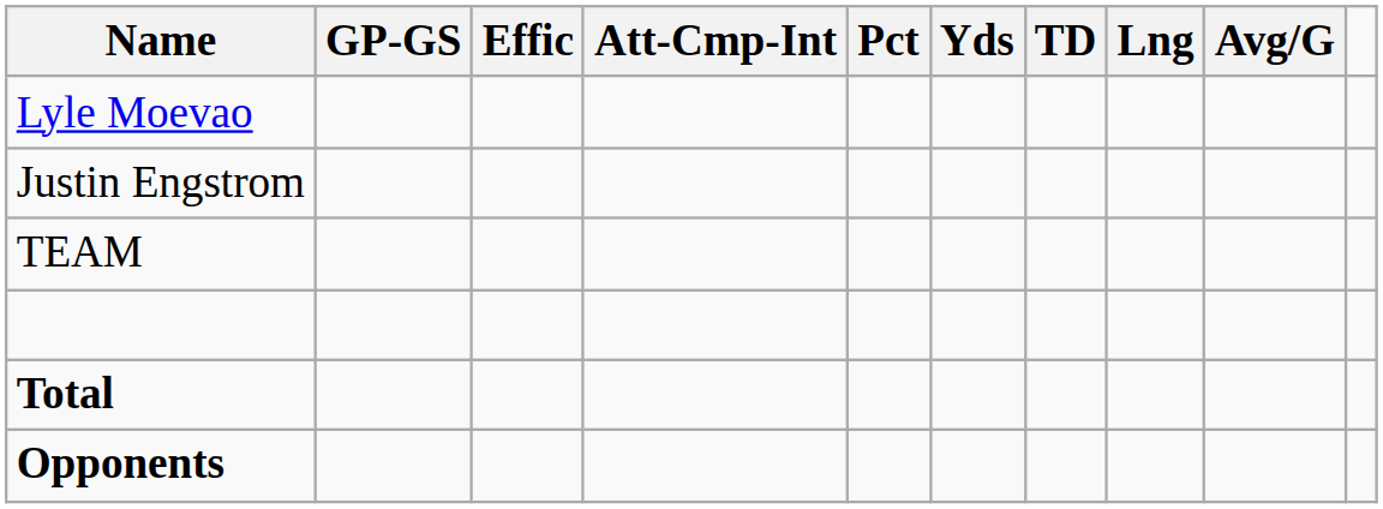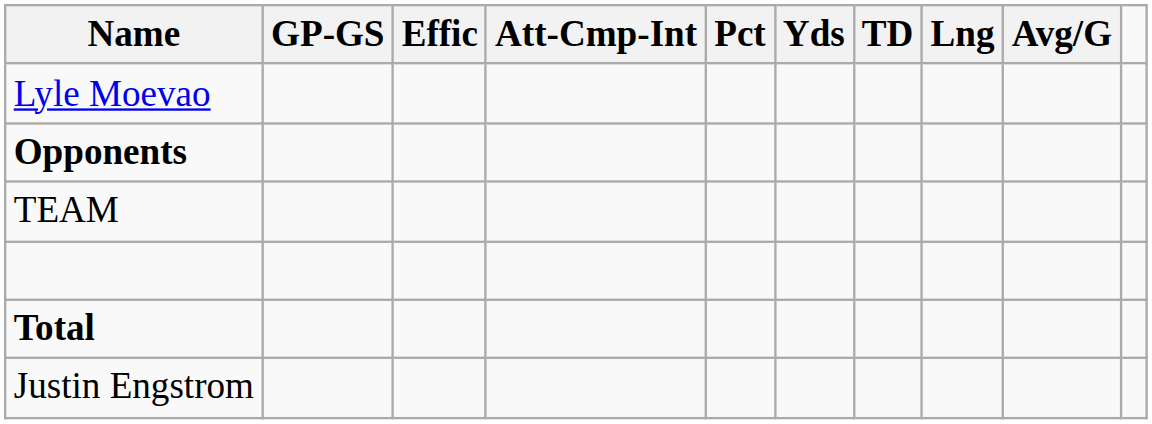rows swapped: Justin Engstrom <-> Opponents
